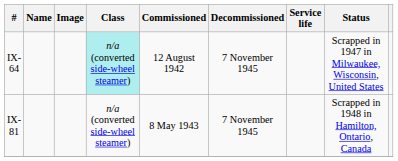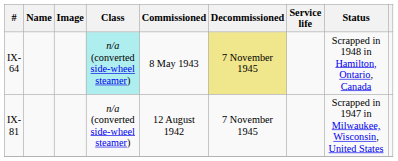IX-64 | Commissioned: 12 August 1942 -> 8 May 1943
IX-64 | Decommissioned: no background -> khaki background
IX-64 | Status: Scrapped in 1947 in Milwaukee, Wisconsin, United States -> Scrapped in 1948 in Hamilton, Ontario, Canada
IX-81 | Commissioned: 8 May 1943 -> 12 August 1942
IX-81 | Status: Scrapped in 1948 in Hamilton, Ontario, Canada -> Scrapped in 1947 in Milwaukee, Wisconsin, United States
